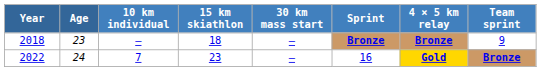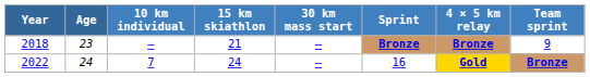2018 | 15 km skiathlon: 18 -> 21
2022 | 15 km skiathlon: 23 -> 24
